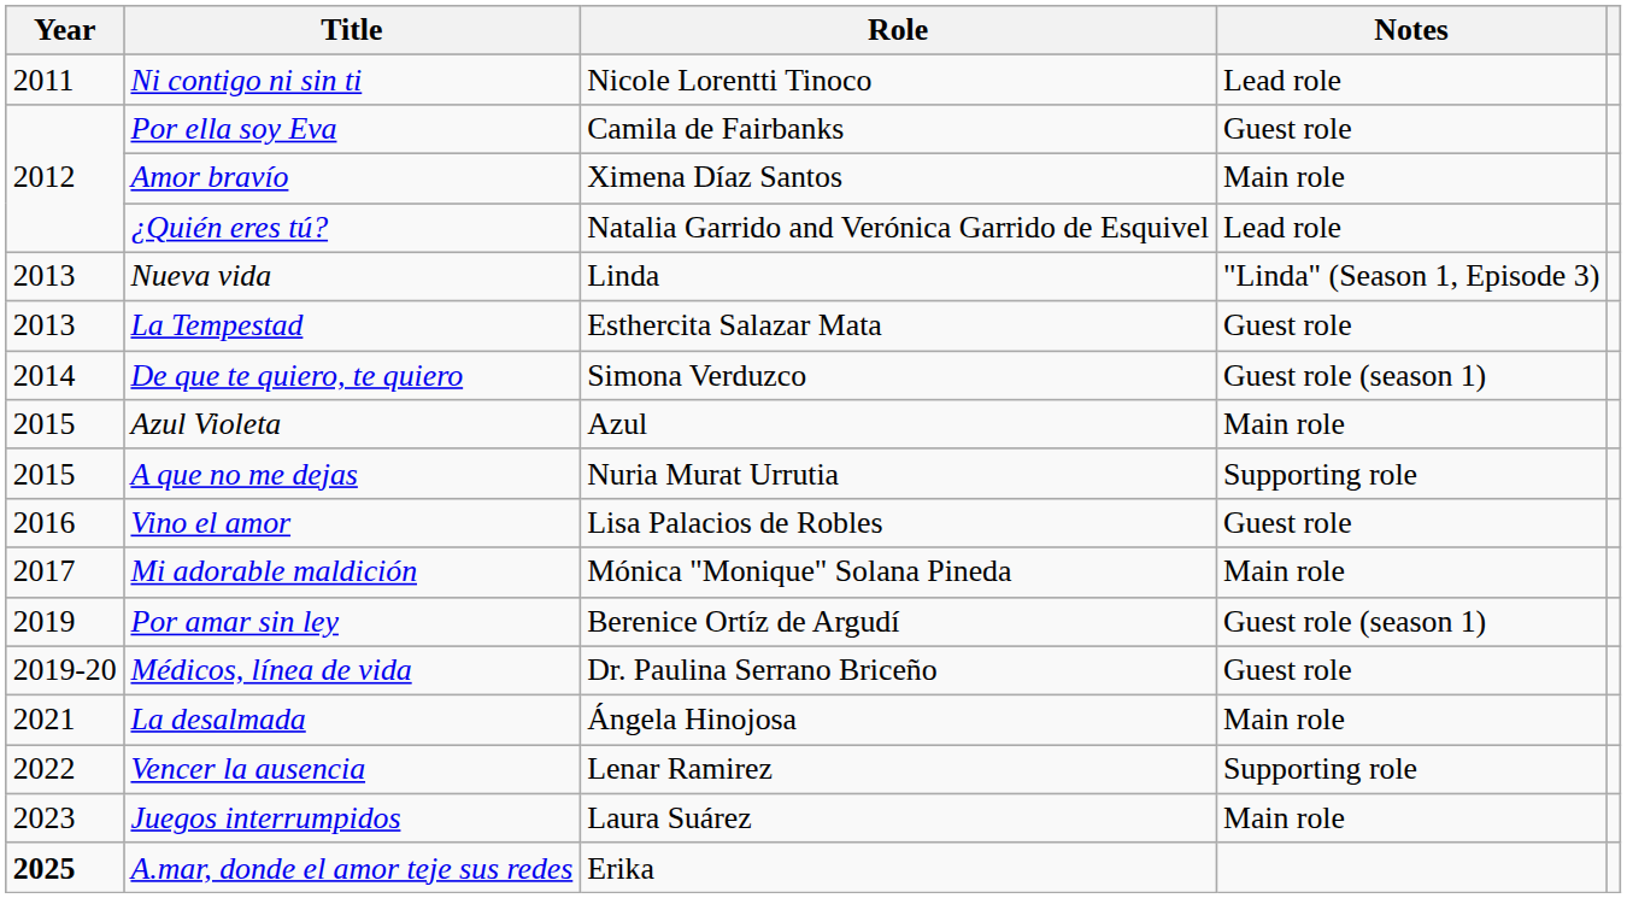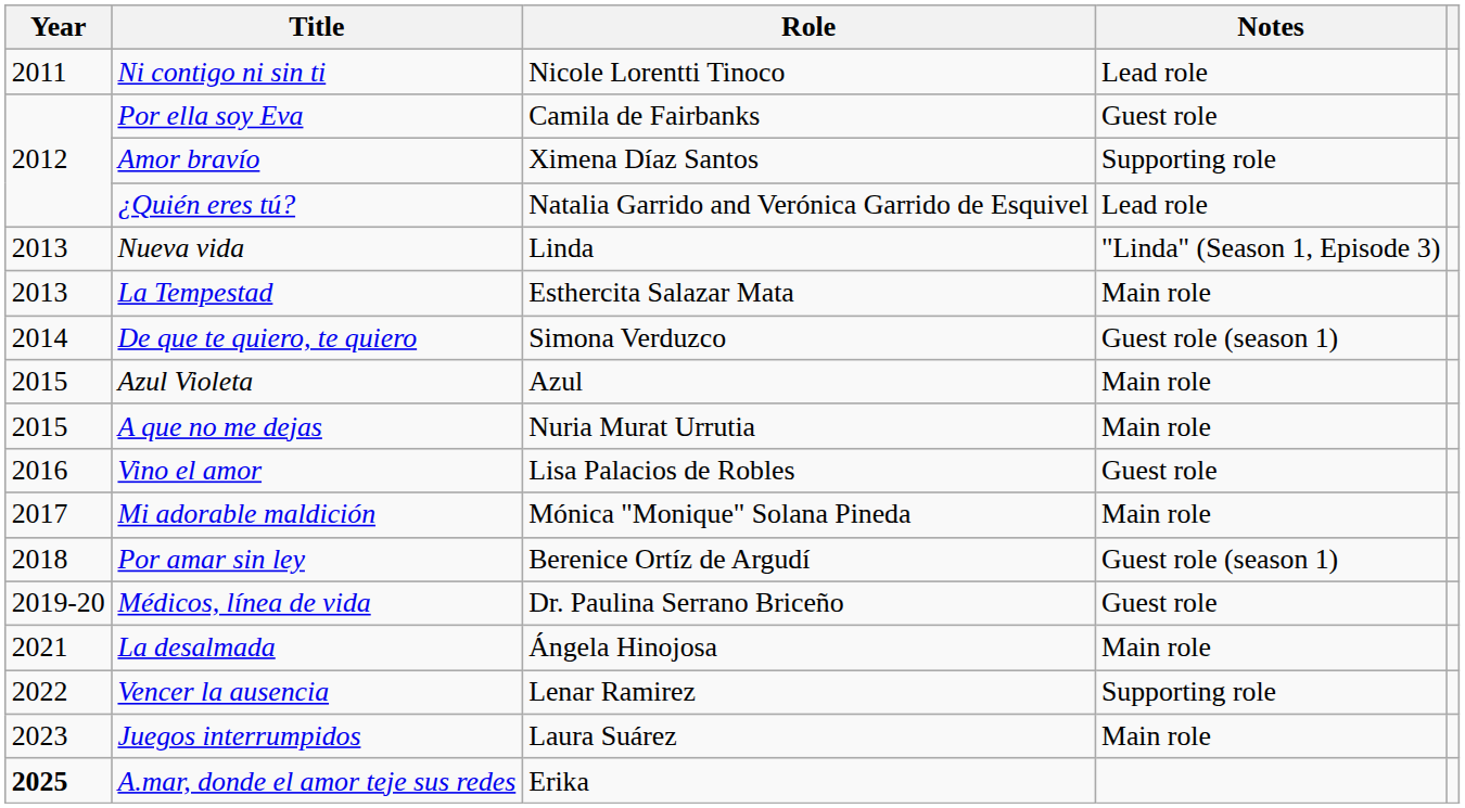Amor bravío | Notes: Main role -> Supporting role
La Tempestad | Notes: Guest role -> Main role
A que no me dejas | Notes: Supporting role -> Main role
Por amar sin ley | Year: 2019 -> 2018
